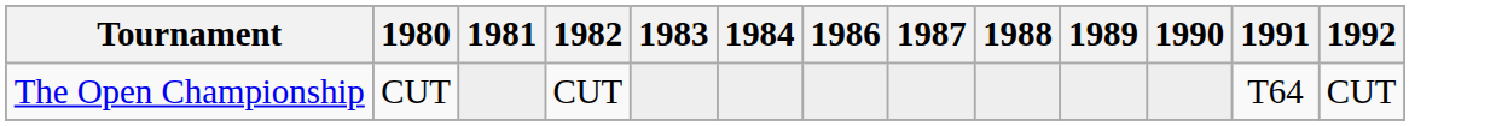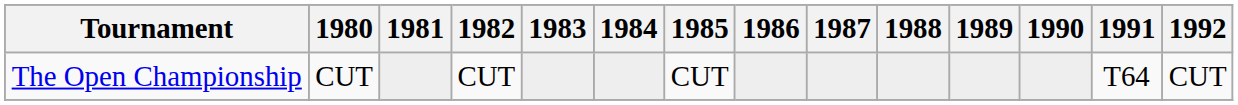+ column: 1985 | CUT
